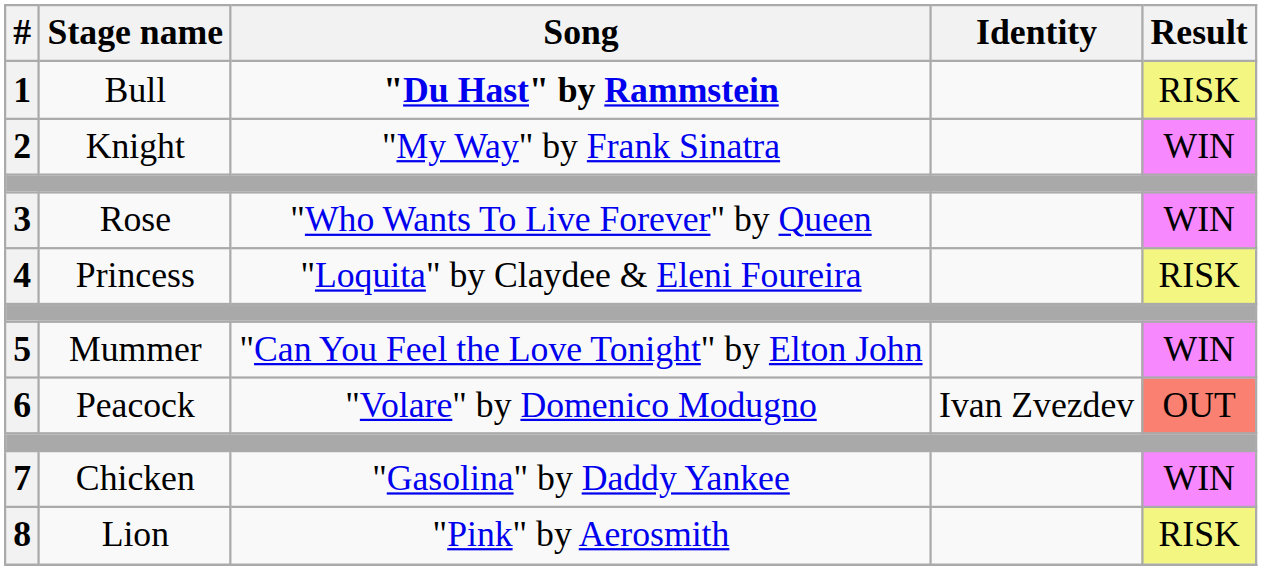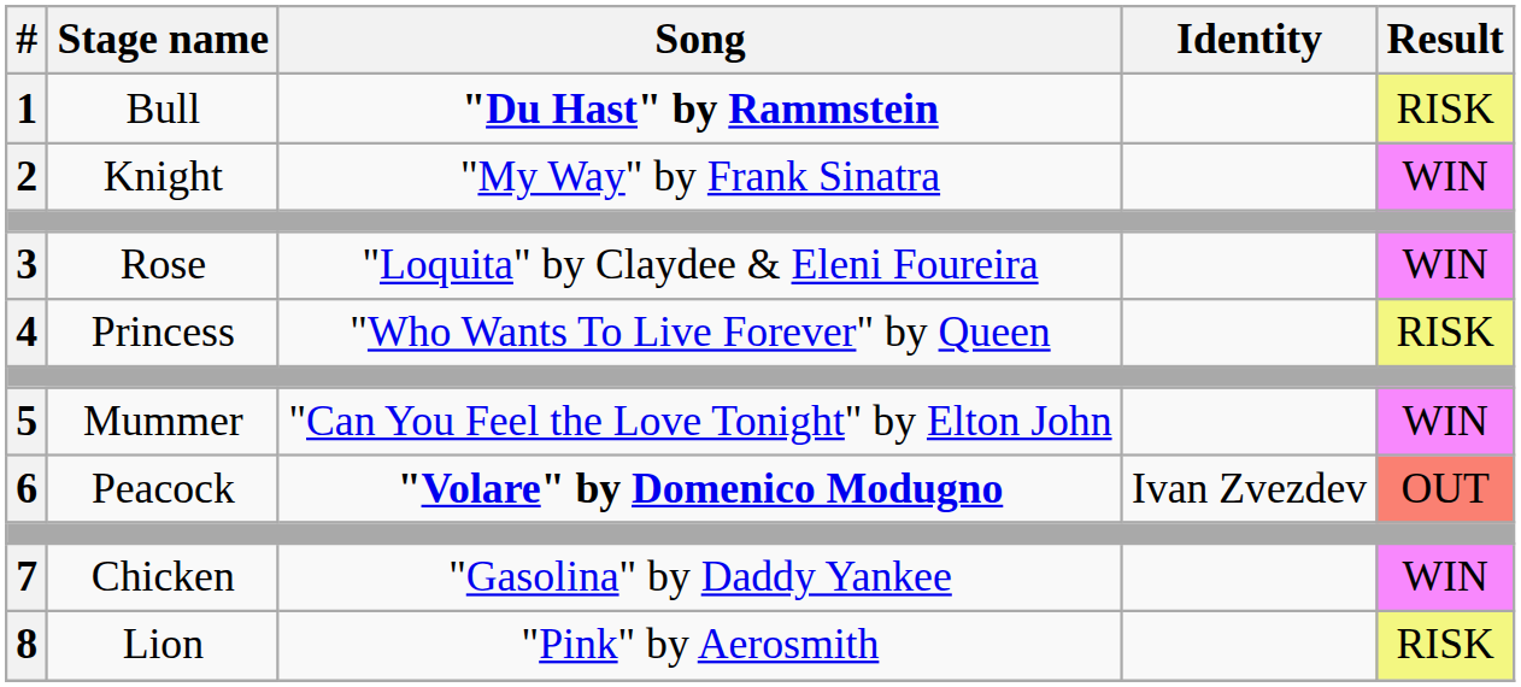3 | Song: "Who Wants To Live Forever" by Queen -> "Loquita" by Claydee & Eleni Foureira
4 | Song: "Loquita" by Claydee & Eleni Foureira -> "Who Wants To Live Forever" by Queen
6 | Song: normal -> bold
